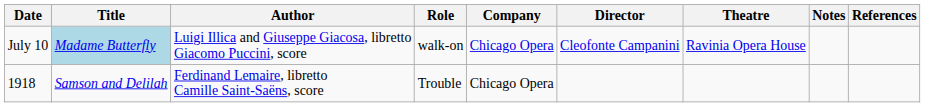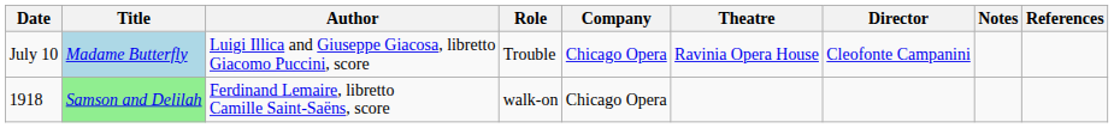columns swapped: Theatre <-> Director
July 10 | Role: walk-on -> Trouble
1918 | Title: no background -> lightgreen background
1918 | Role: Trouble -> walk-on
